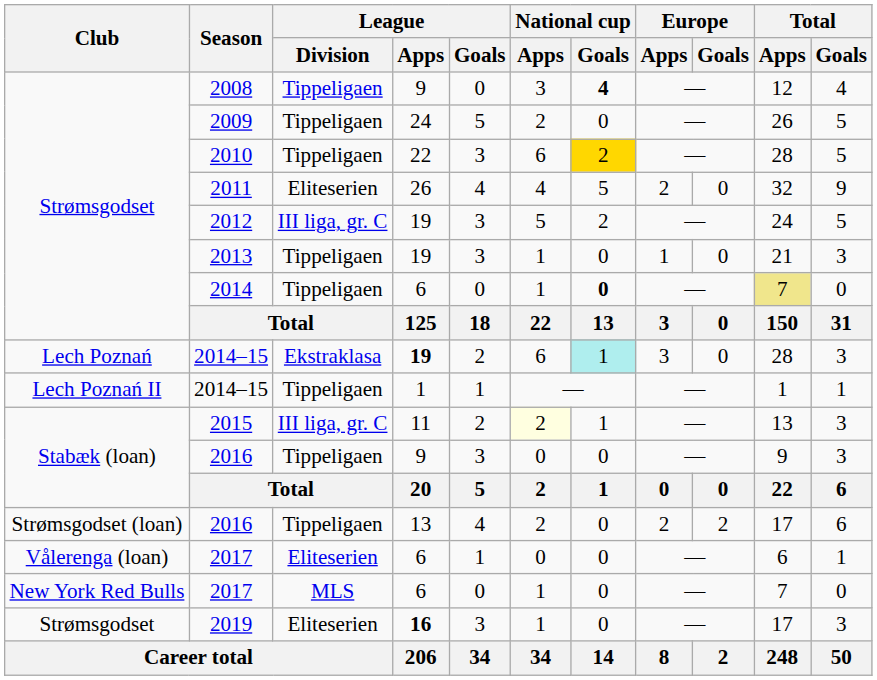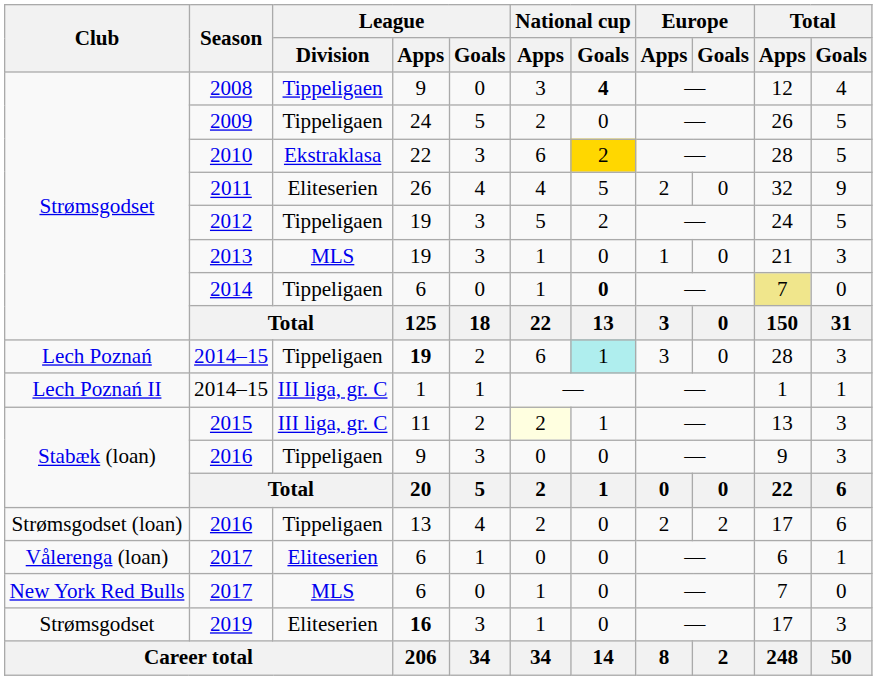2010 | League / Division: Tippeligaen -> Ekstraklasa
2012 | League / Division: III liga, gr. C -> Tippeligaen
2013 | League / Division: Tippeligaen -> MLS
Lech Poznań / 2014–15 | League / Division: Ekstraklasa -> Tippeligaen
Lech Poznań II / 2014–15 | League / Division: Tippeligaen -> III liga, gr. C
